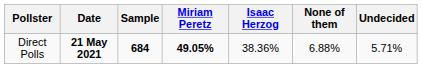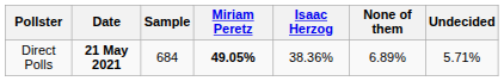Direct Polls | Sample: bold -> normal
Direct Polls | None of them: 6.88% -> 6.89%
